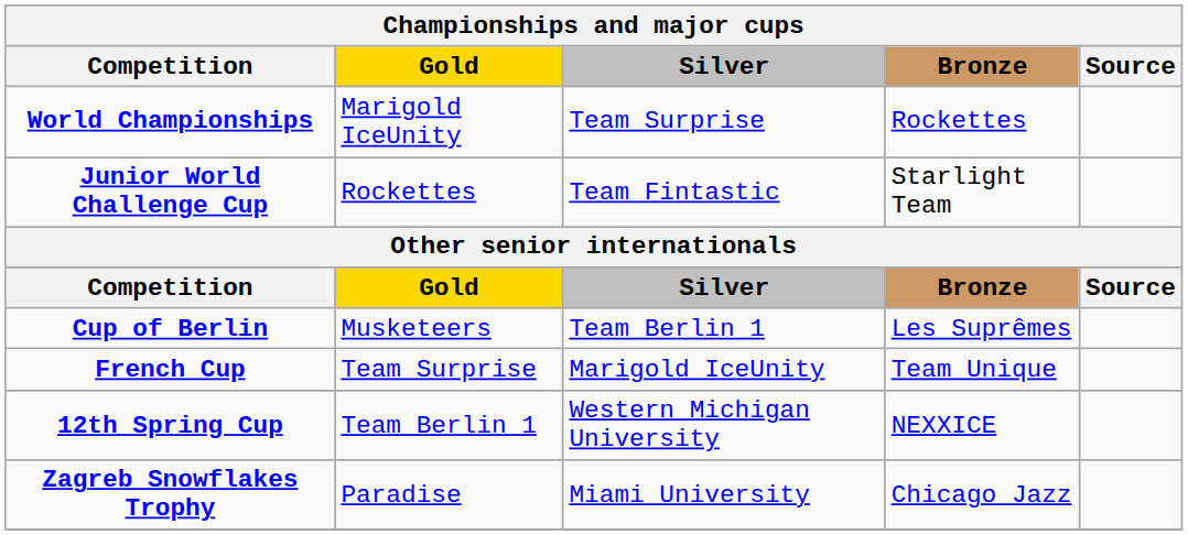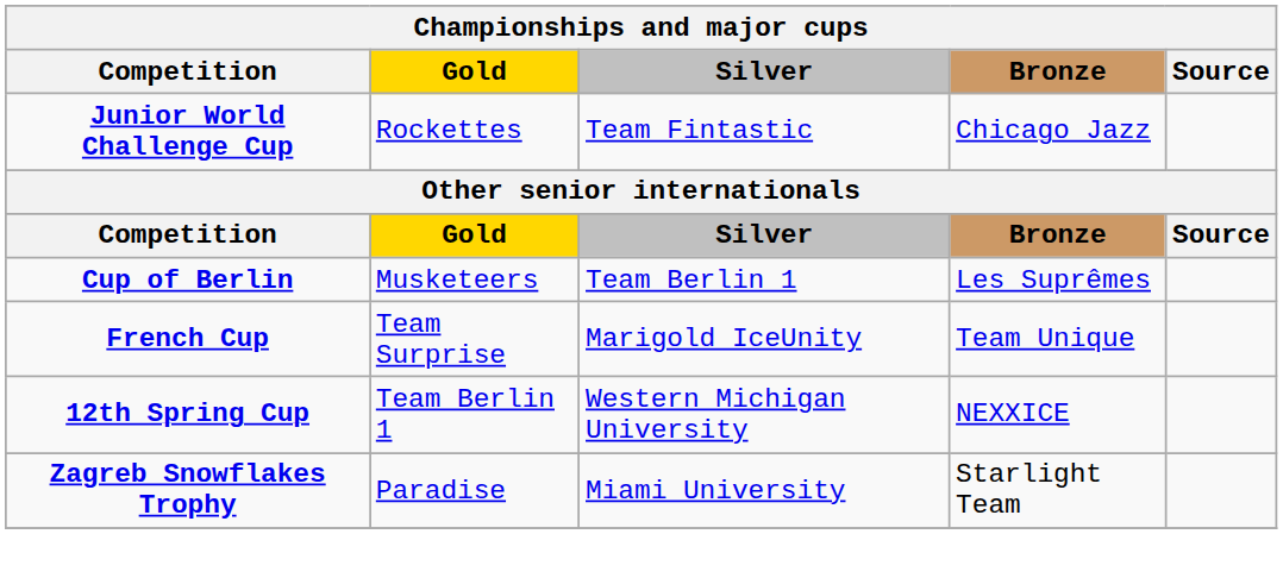- row: World Championships | Marigold IceUnity | Team Surprise | Rockettes
Junior World Challenge Cup | Bronze: Starlight Team -> Chicago Jazz
Zagreb Snowflakes Trophy | Bronze: Chicago Jazz -> Starlight Team
